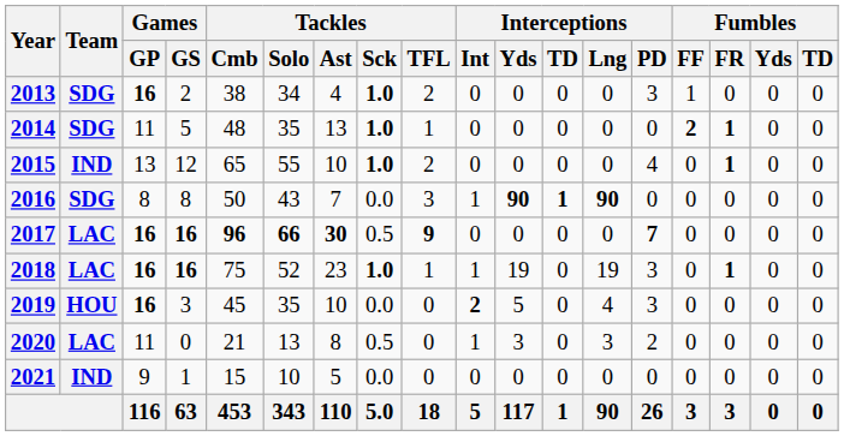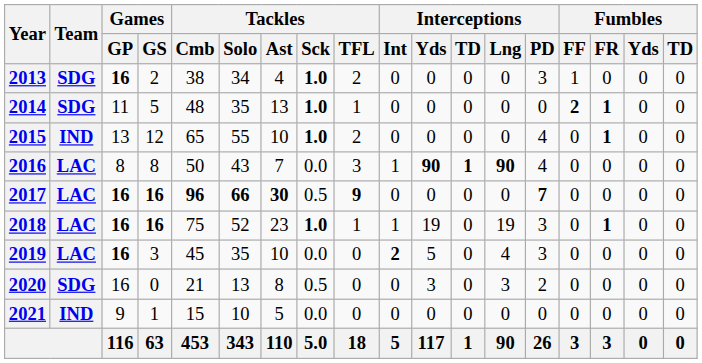2016 | Team: SDG -> LAC
2016 | Interceptions / PD: 0 -> 4
2019 | Team: HOU -> LAC
2020 | Team: LAC -> SDG
2020 | Games / GP: 11 -> 16
2020 | Interceptions / Int: 1 -> 0
